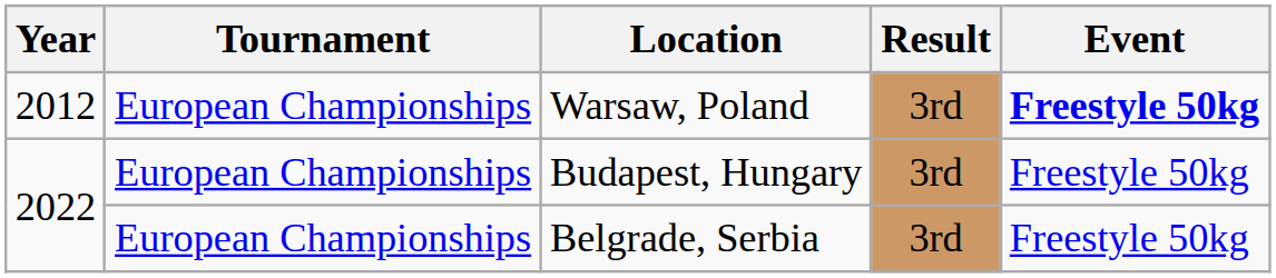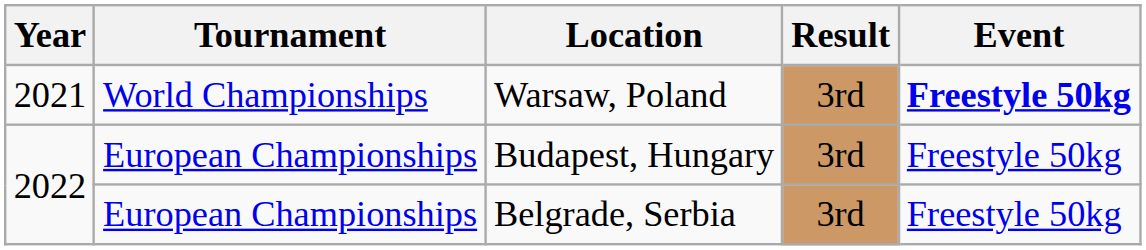Warsaw, Poland | Year: 2012 -> 2021
Warsaw, Poland | Tournament: European Championships -> World Championships
